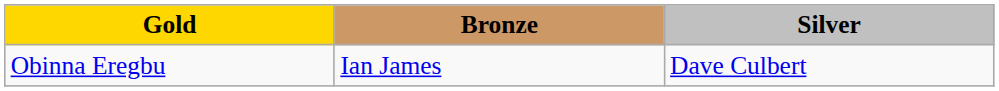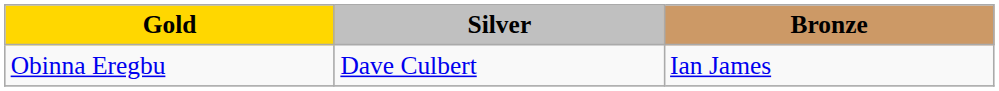columns swapped: Silver <-> Bronze
